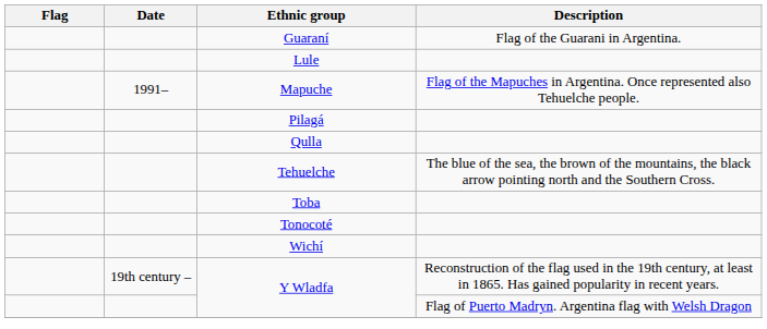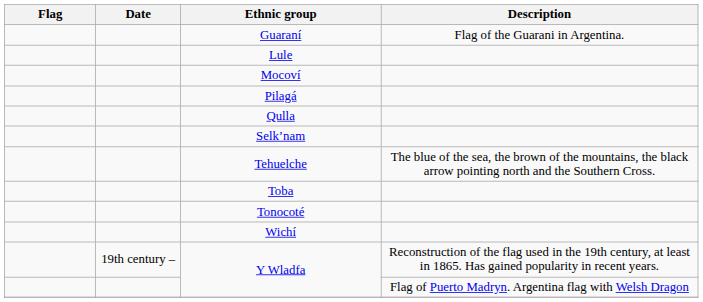- row: 1991– | Mapuche | Flag of the Mapuches in Argentina. Once represented also Tehuelche people.
+ row: Mocoví
+ row: Selkʼnam
